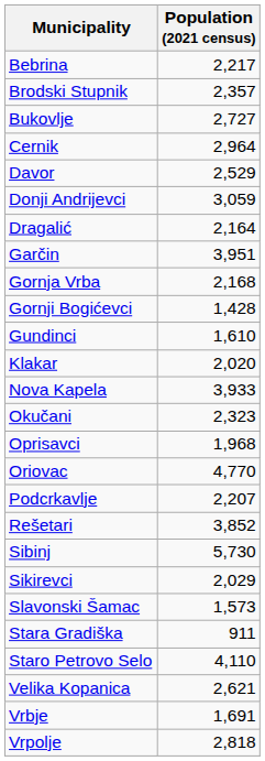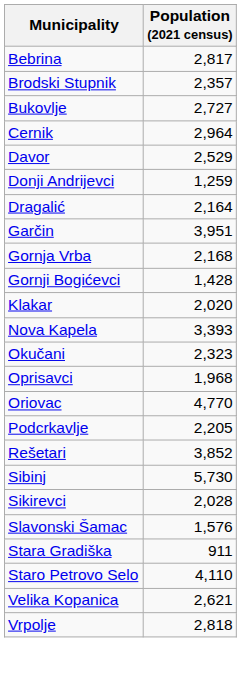Bebrina | Population (2021 census): 2,217 -> 2,817
Donji Andrijevci | Population (2021 census): 3,059 -> 1,259
- row: Gundinci | 1,610
Nova Kapela | Population (2021 census): 3,933 -> 3,393
Podcrkavlje | Population (2021 census): 2,207 -> 2,205
Sikirevci | Population (2021 census): 2,029 -> 2,028
Slavonski Šamac | Population (2021 census): 1,573 -> 1,576
- row: Vrbje | 1,691
